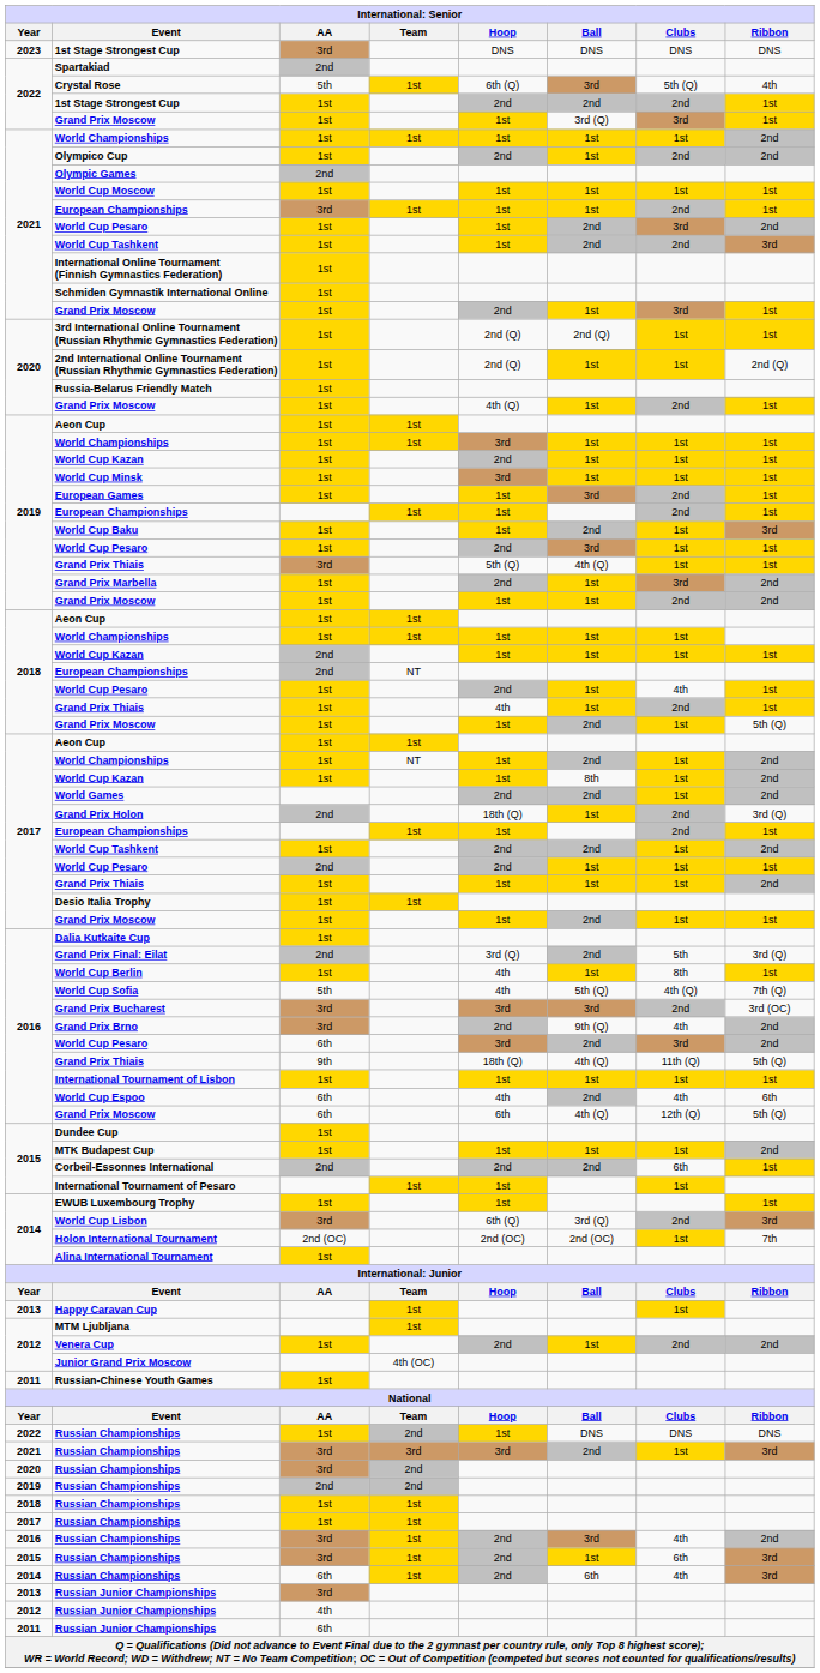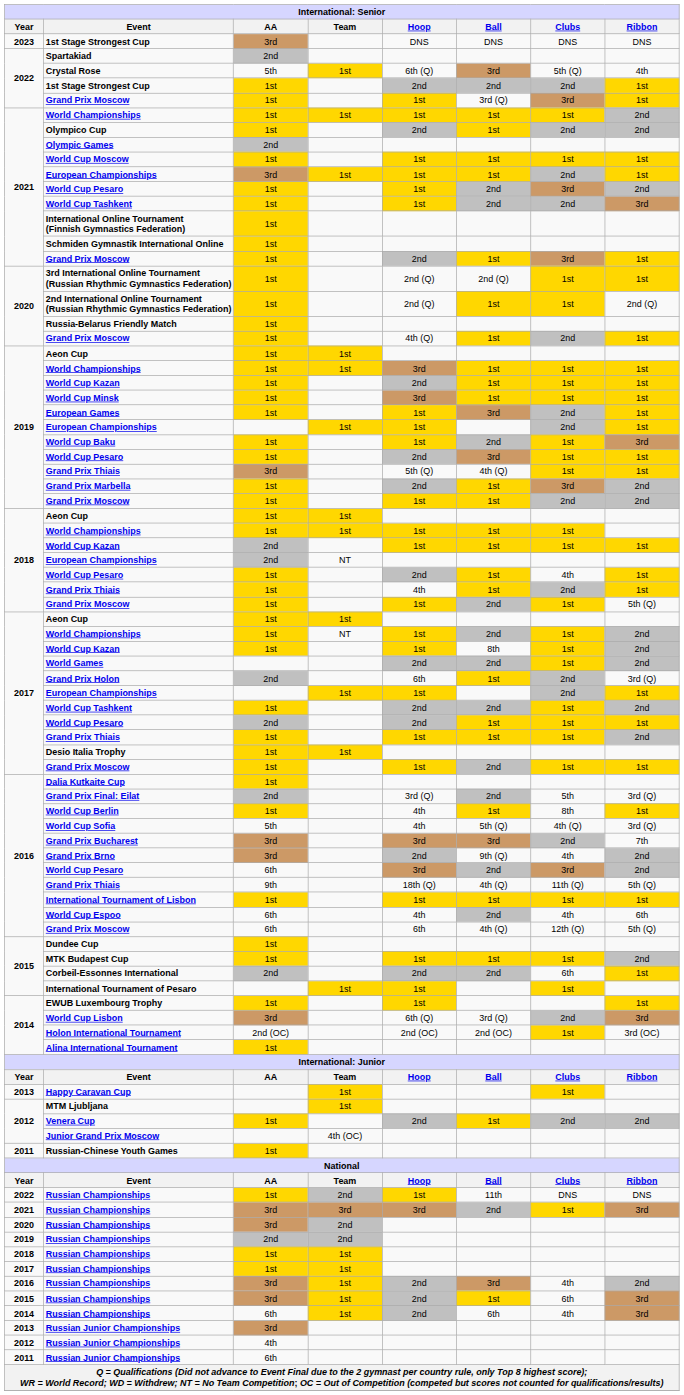Grand Prix Holon | Hoop: 18th (Q) -> 6th
World Cup Sofia | Ribbon: 7th (Q) -> 3rd (Q)
Grand Prix Bucharest | Ribbon: 3rd (OC) -> 7th
Holon International Tournament | Ribbon: 7th -> 3rd (OC)
2022 / Russian Championships | Ball: DNS -> 11th
